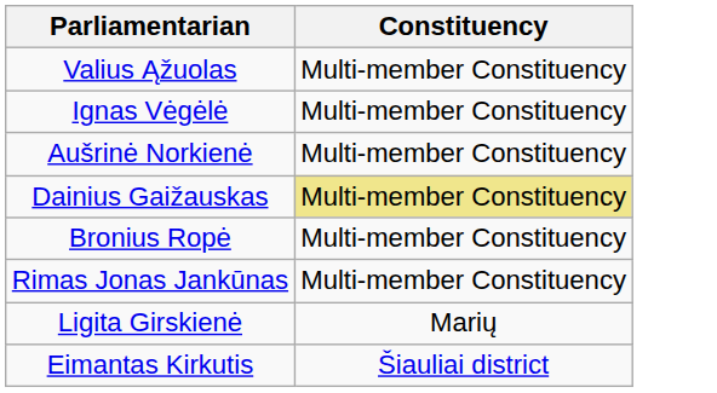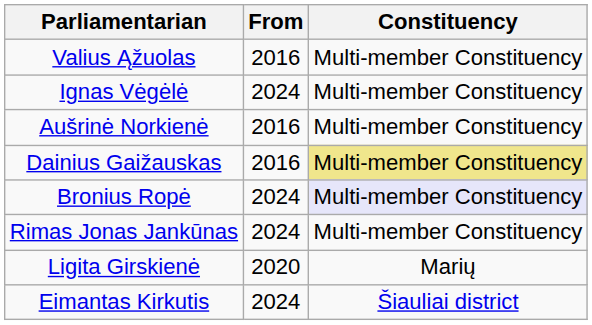+ column: From | 2016 | 2024 | 2016 | 2016 | 2024 | 2024 | 2020 | 2024
Bronius Ropė | Constituency: no background -> lavender background
